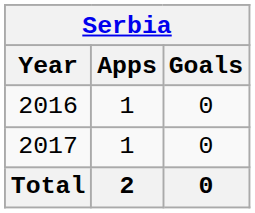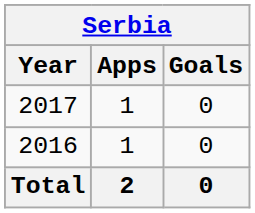rows swapped: 2016 <-> 2017
